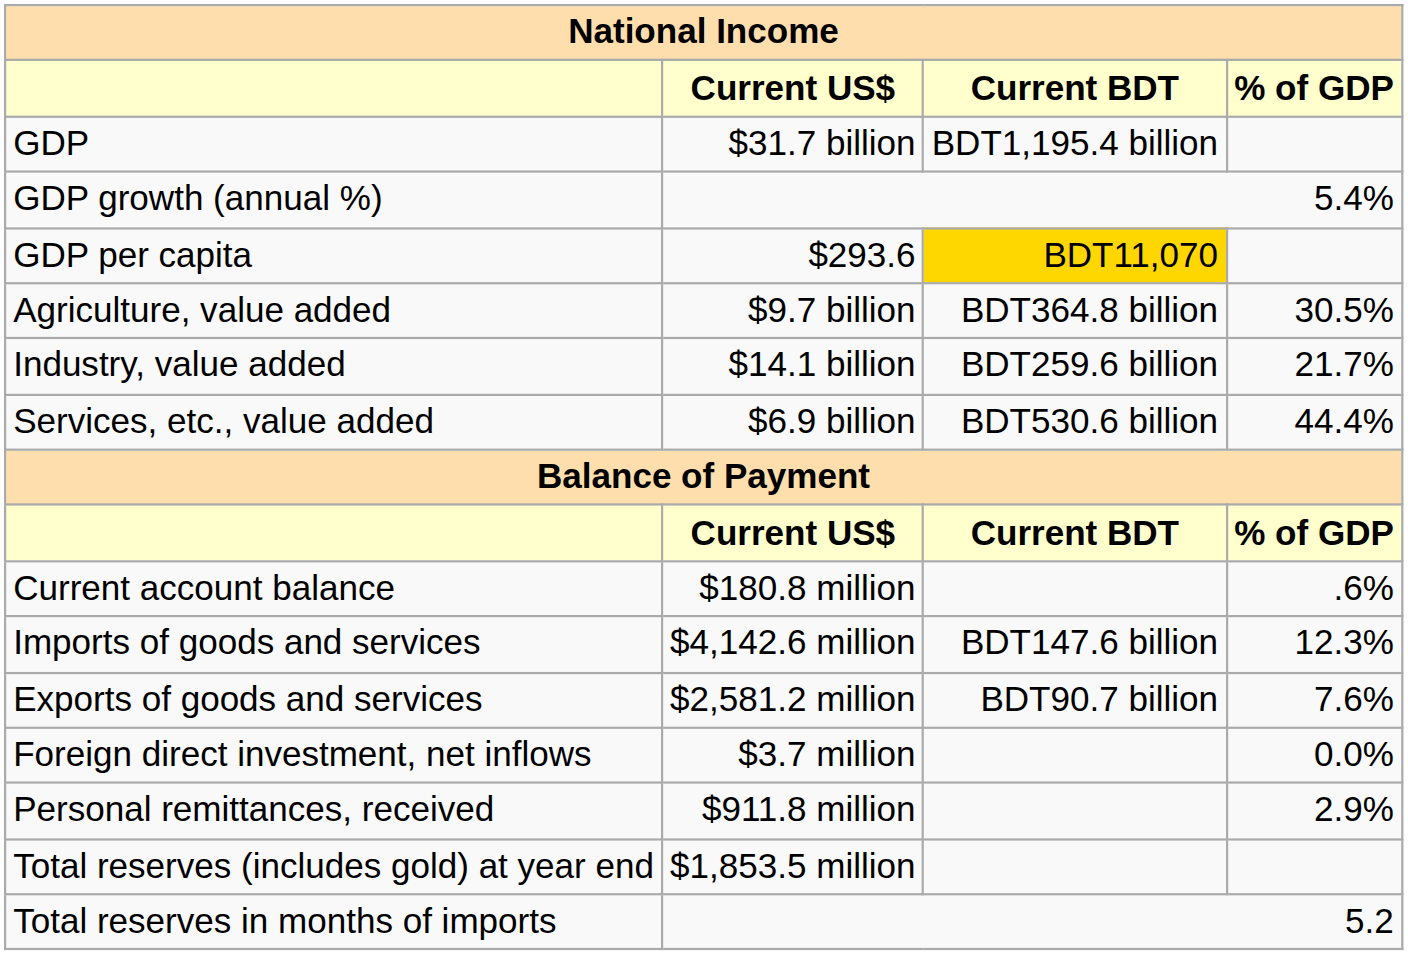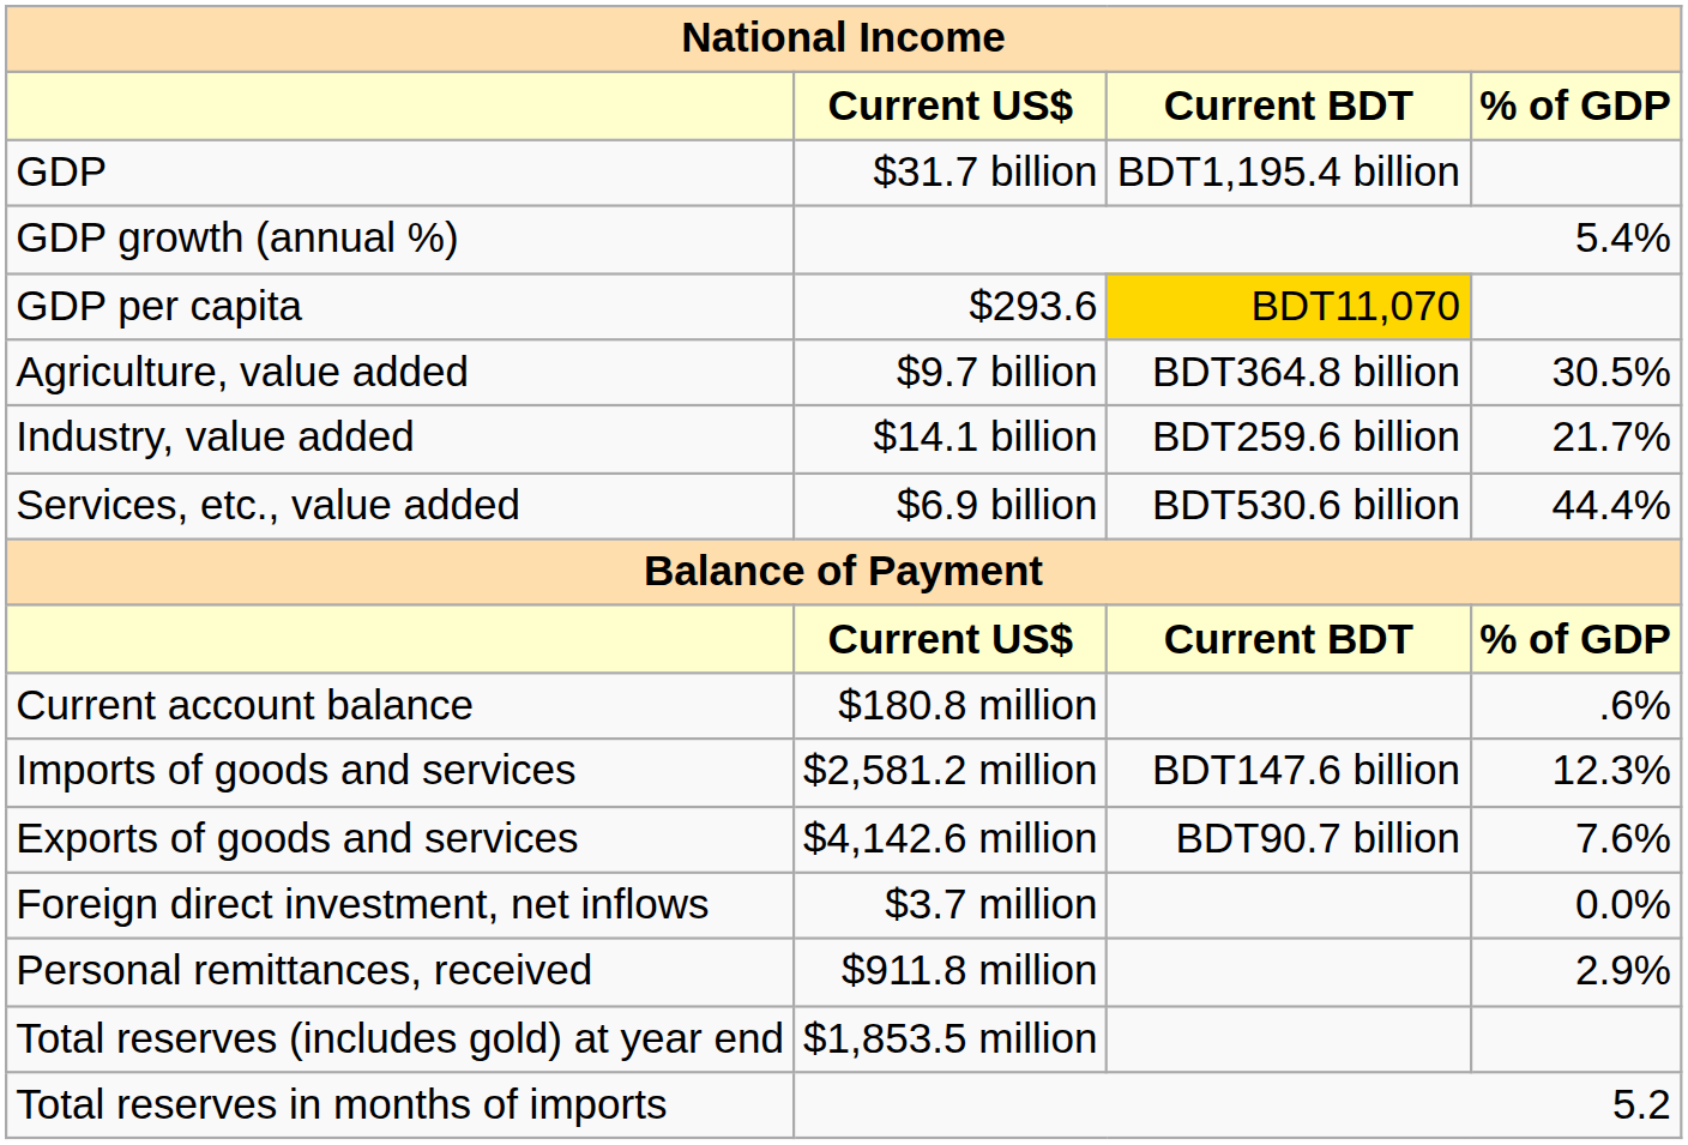Imports of goods and services | Current US$: $4,142.6 million -> $2,581.2 million
Exports of goods and services | Current US$: $2,581.2 million -> $4,142.6 million
